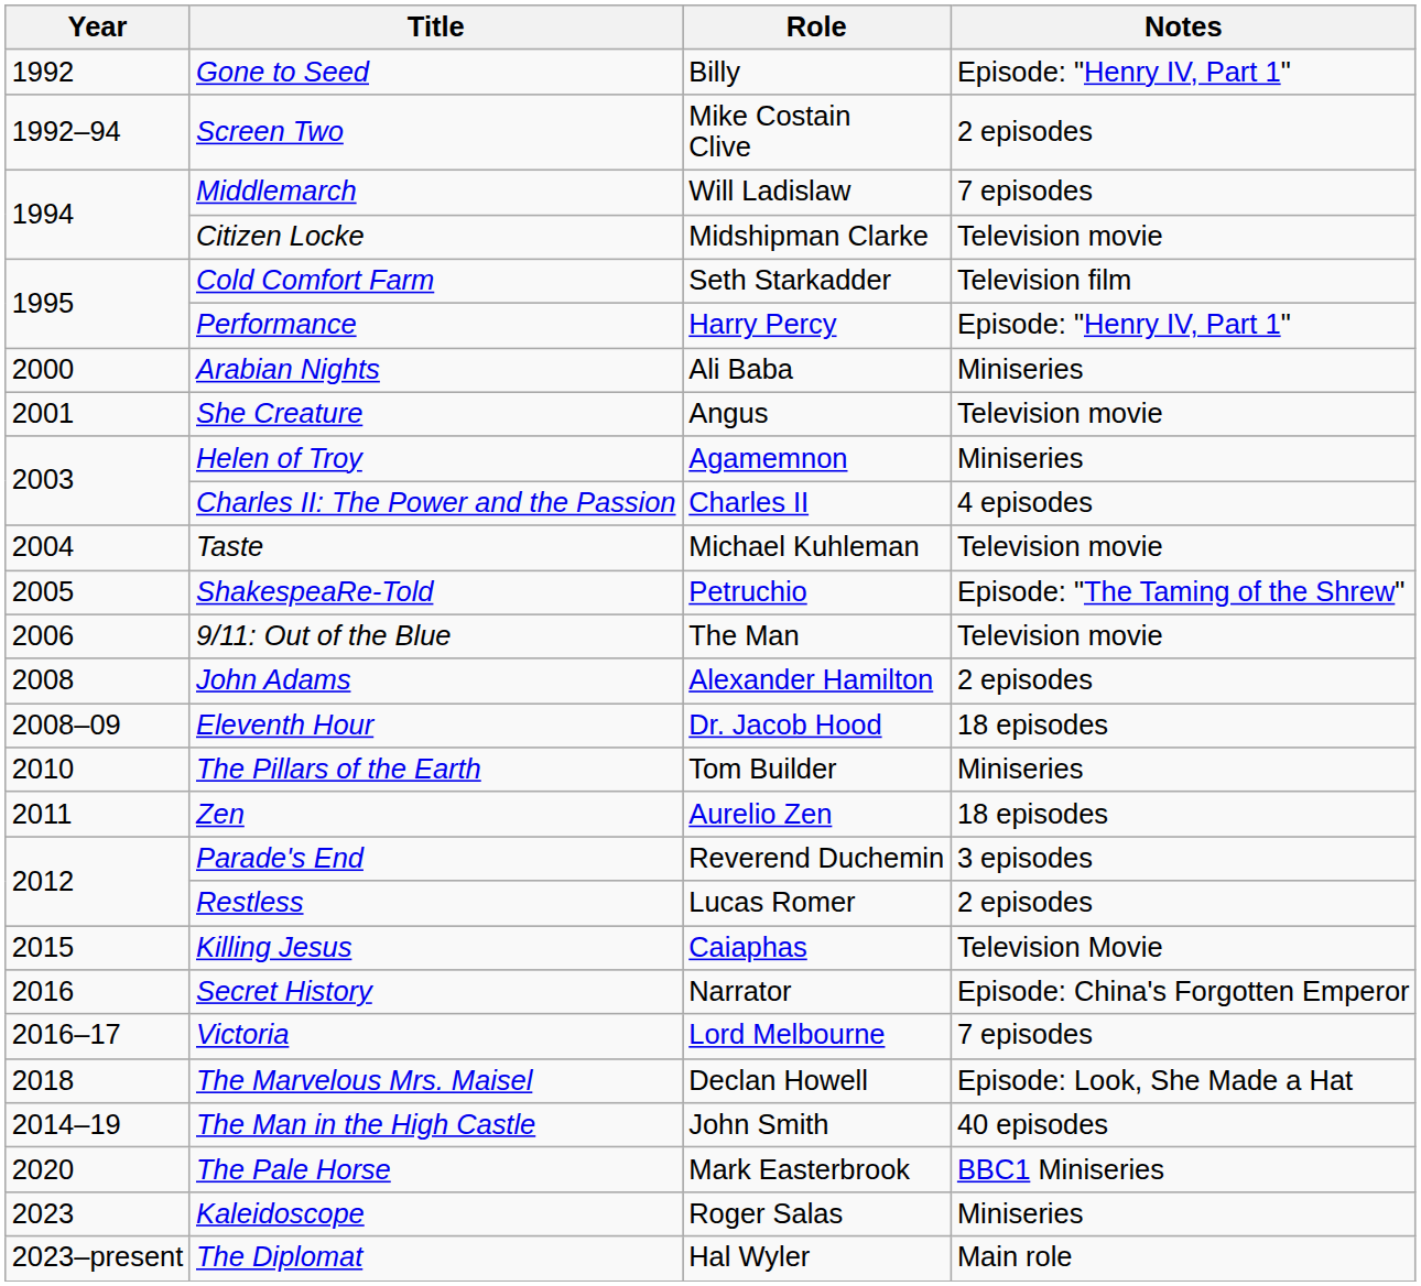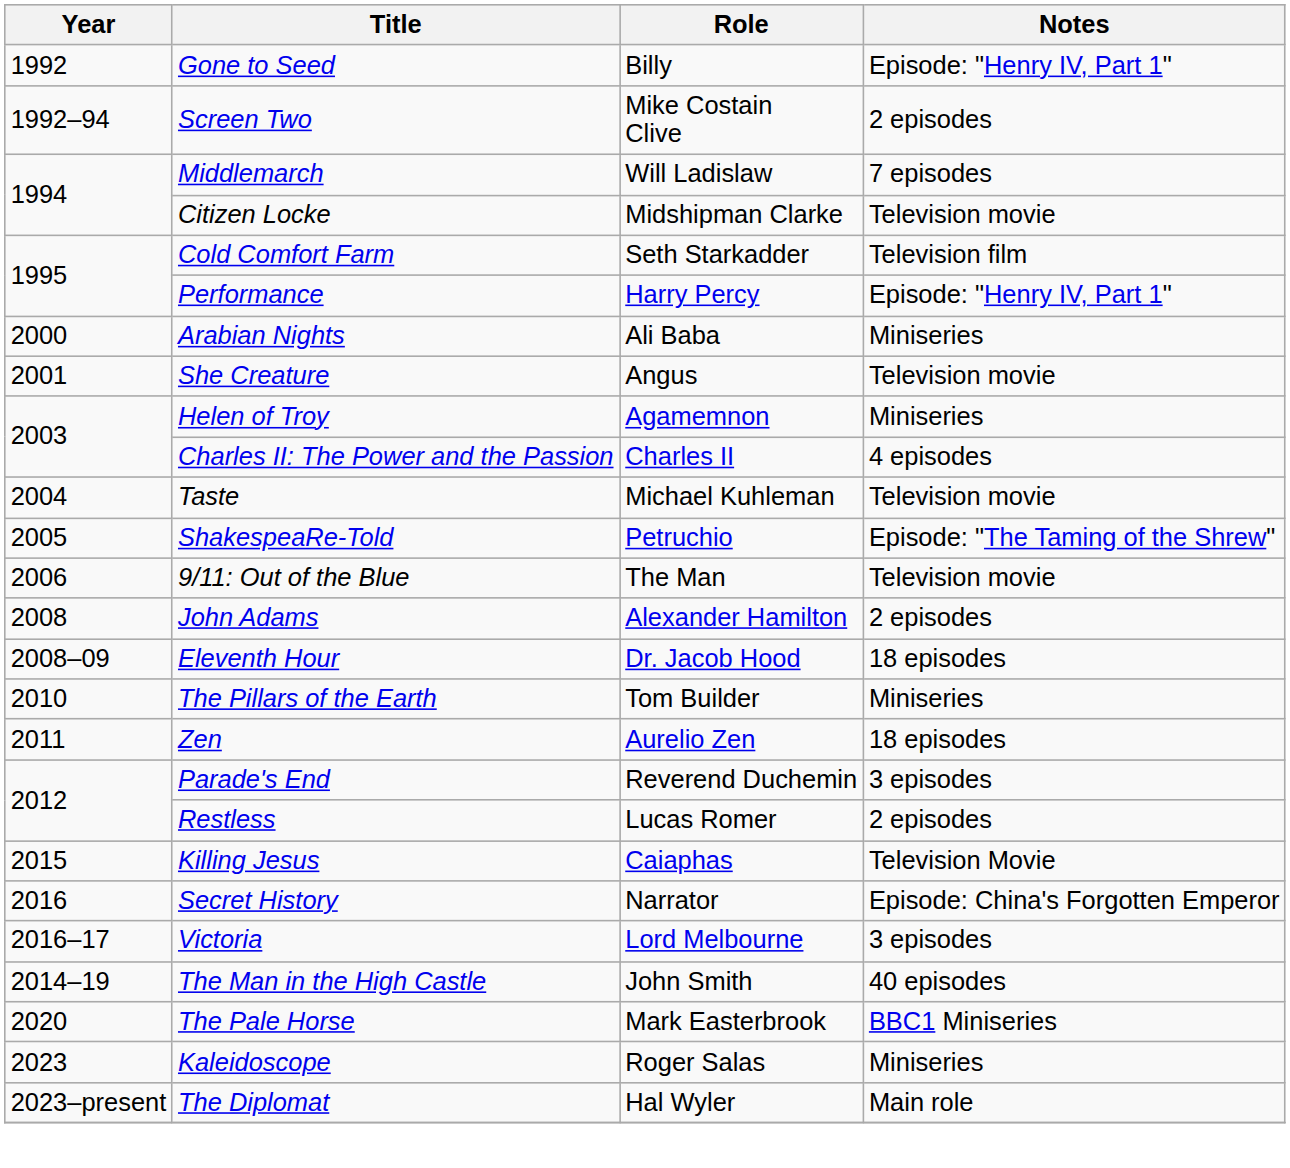Victoria | Notes: 7 episodes -> 3 episodes
- row: 2018 | The Marvelous Mrs. Maisel | Declan Howell | Episode: Look, She Made a Hat
